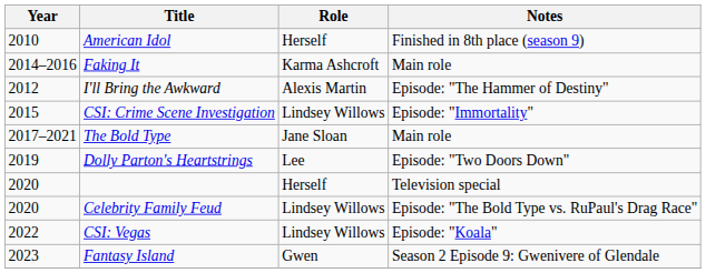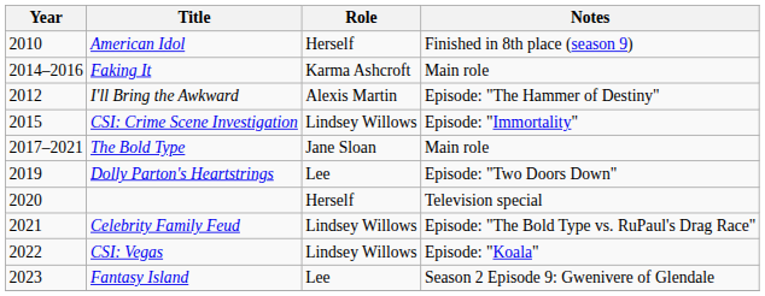Celebrity Family Feud | Year: 2020 -> 2021
Fantasy Island | Role: Gwen -> Lee
